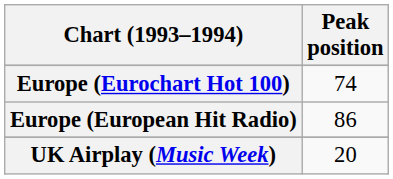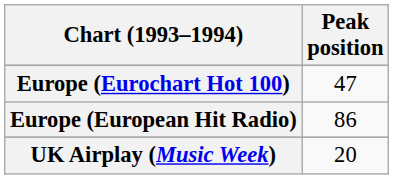Europe (Eurochart Hot 100) | Peak position: 74 -> 47
